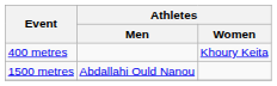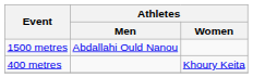rows swapped: 400 metres <-> 1500 metres
